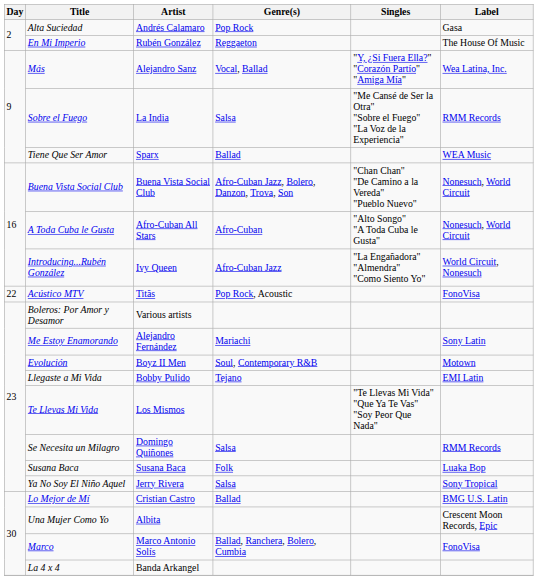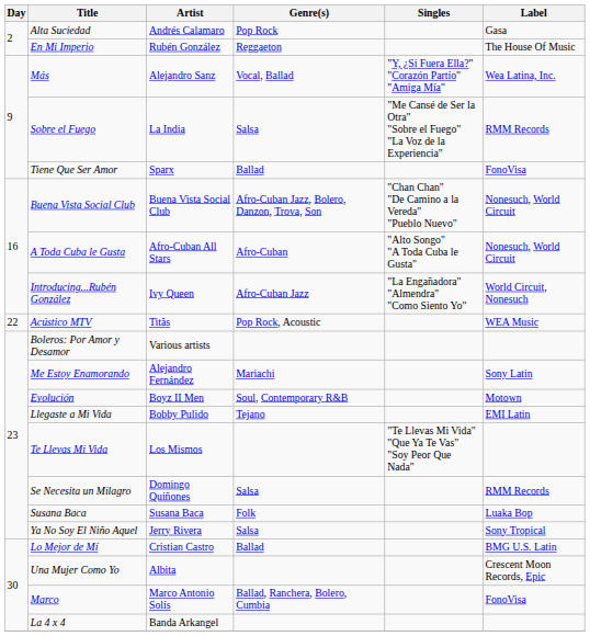Tiene Que Ser Amor | Label: WEA Music -> FonoVisa
Acústico MTV | Label: FonoVisa -> WEA Music
